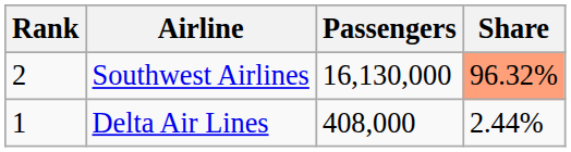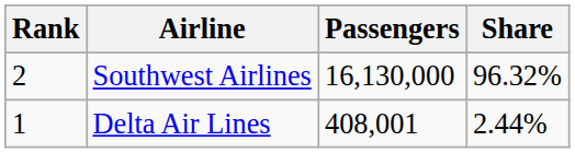Southwest Airlines | Share: lightsalmon background -> no background
Delta Air Lines | Passengers: 408,000 -> 408,001
